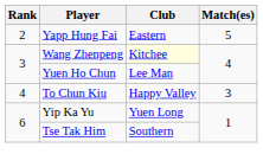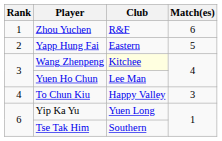+ row: 1 | Zhou Yuchen | R&F | 6
